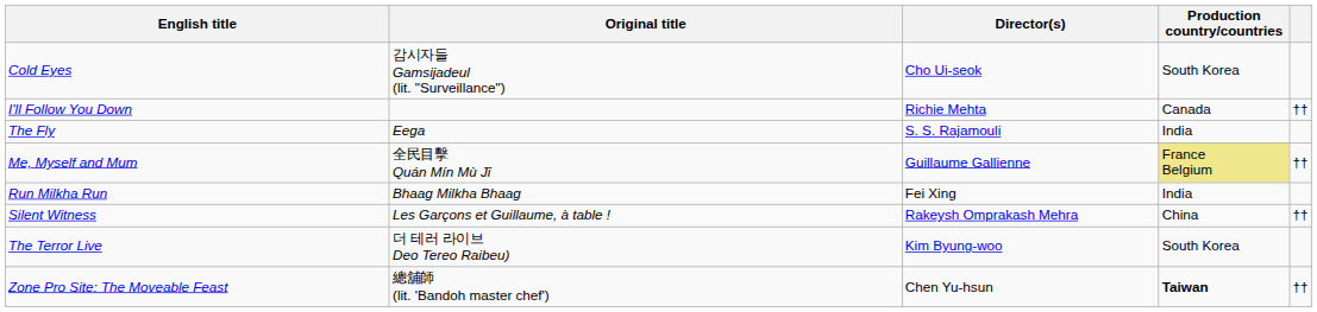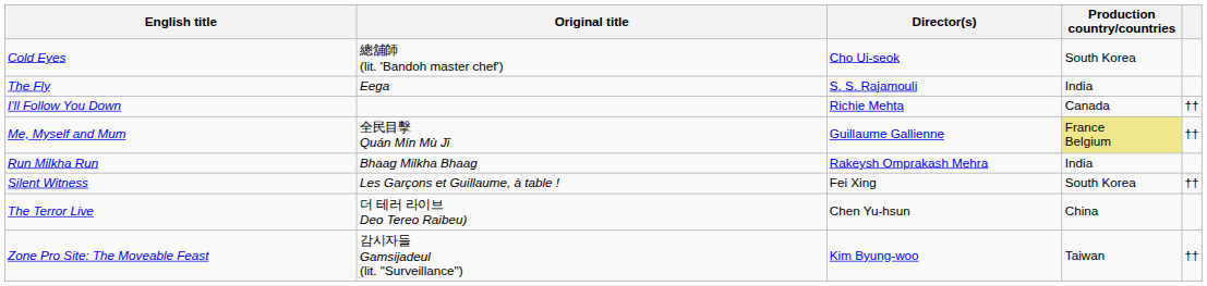Cold Eyes | Original title: 감시자들 Gamsijadeul (lit. "Surveillance") -> 總舖師 (lit. 'Bandoh master chef')
rows swapped: The Fly <-> I'll Follow You Down
Run Milkha Run | Director(s): Fei Xing -> Rakeysh Omprakash Mehra
Silent Witness | Director(s): Rakeysh Omprakash Mehra -> Fei Xing
Silent Witness | Production country/countries: China -> South Korea
The Terror Live | Director(s): Kim Byung-woo -> Chen Yu-hsun
The Terror Live | Production country/countries: South Korea -> China
Zone Pro Site: The Moveable Feast | Original title: 總舖師 (lit. 'Bandoh master chef') -> 감시자들 Gamsijadeul (lit. "Surveillance")
Zone Pro Site: The Moveable Feast | Director(s): Chen Yu-hsun -> Kim Byung-woo
Zone Pro Site: The Moveable Feast | Production country/countries: bold -> normal
